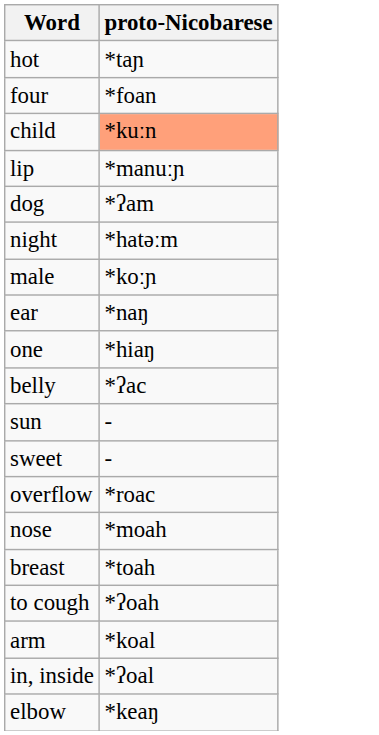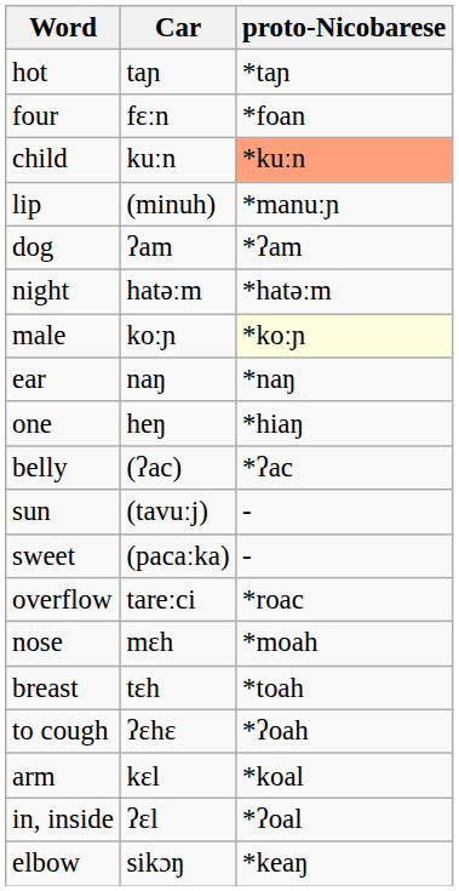+ column: Car | taɲ | fɛːn | kuːn | (minuh) | ʔam | hatəːm | koːɲ | naŋ | heŋ | (ʔac) | (tavuːj) | (pacaːka) | tareːci | mɛh | tɛh | ʔɛhɛ | kɛl | ʔɛl | sikɔŋ
male | proto-Nicobarese: no background -> lightyellow background
